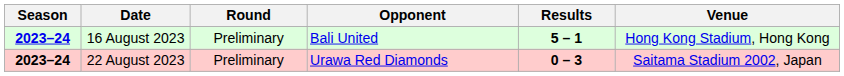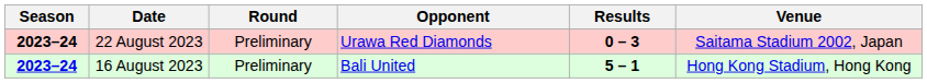rows swapped: 16 August 2023 <-> 22 August 2023
